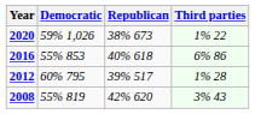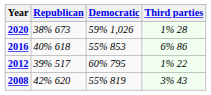columns swapped: Republican <-> Democratic
2020 | Third parties: 1% 22 -> 1% 28
2012 | Third parties: 1% 28 -> 1% 22
